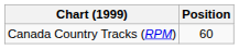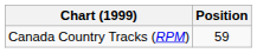Canada Country Tracks (RPM) | Position: 60 -> 59
